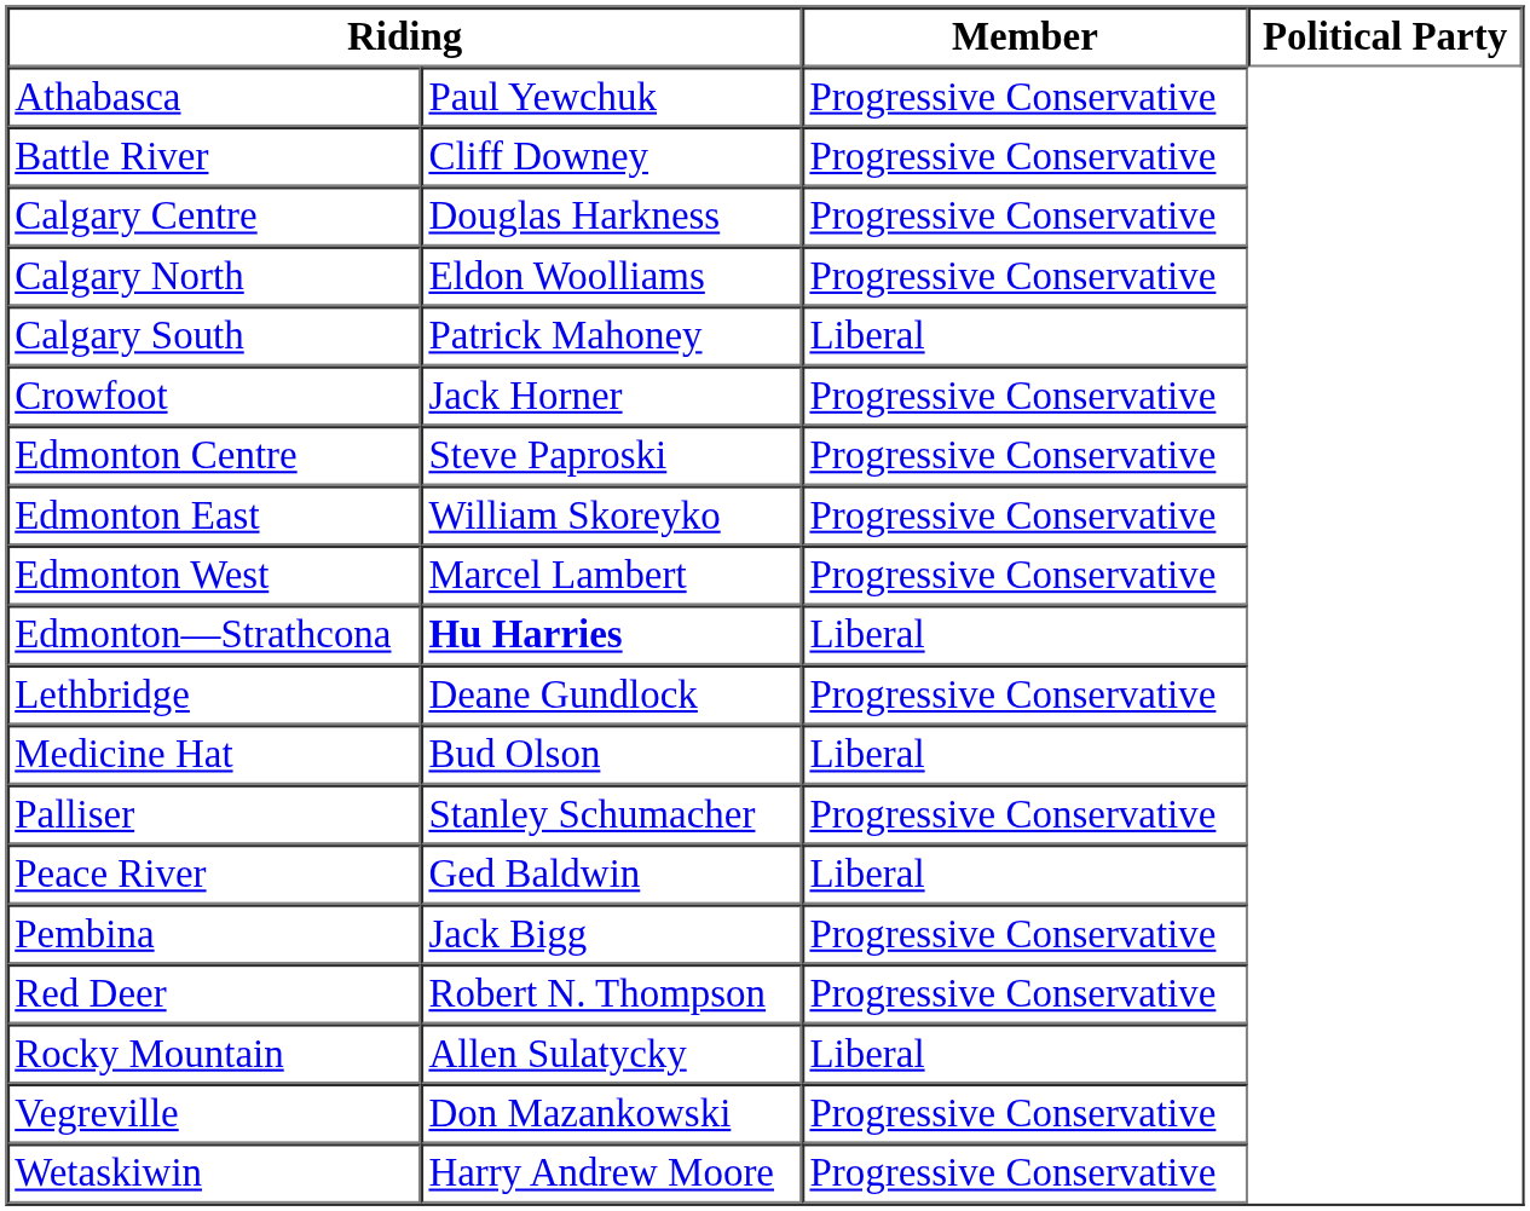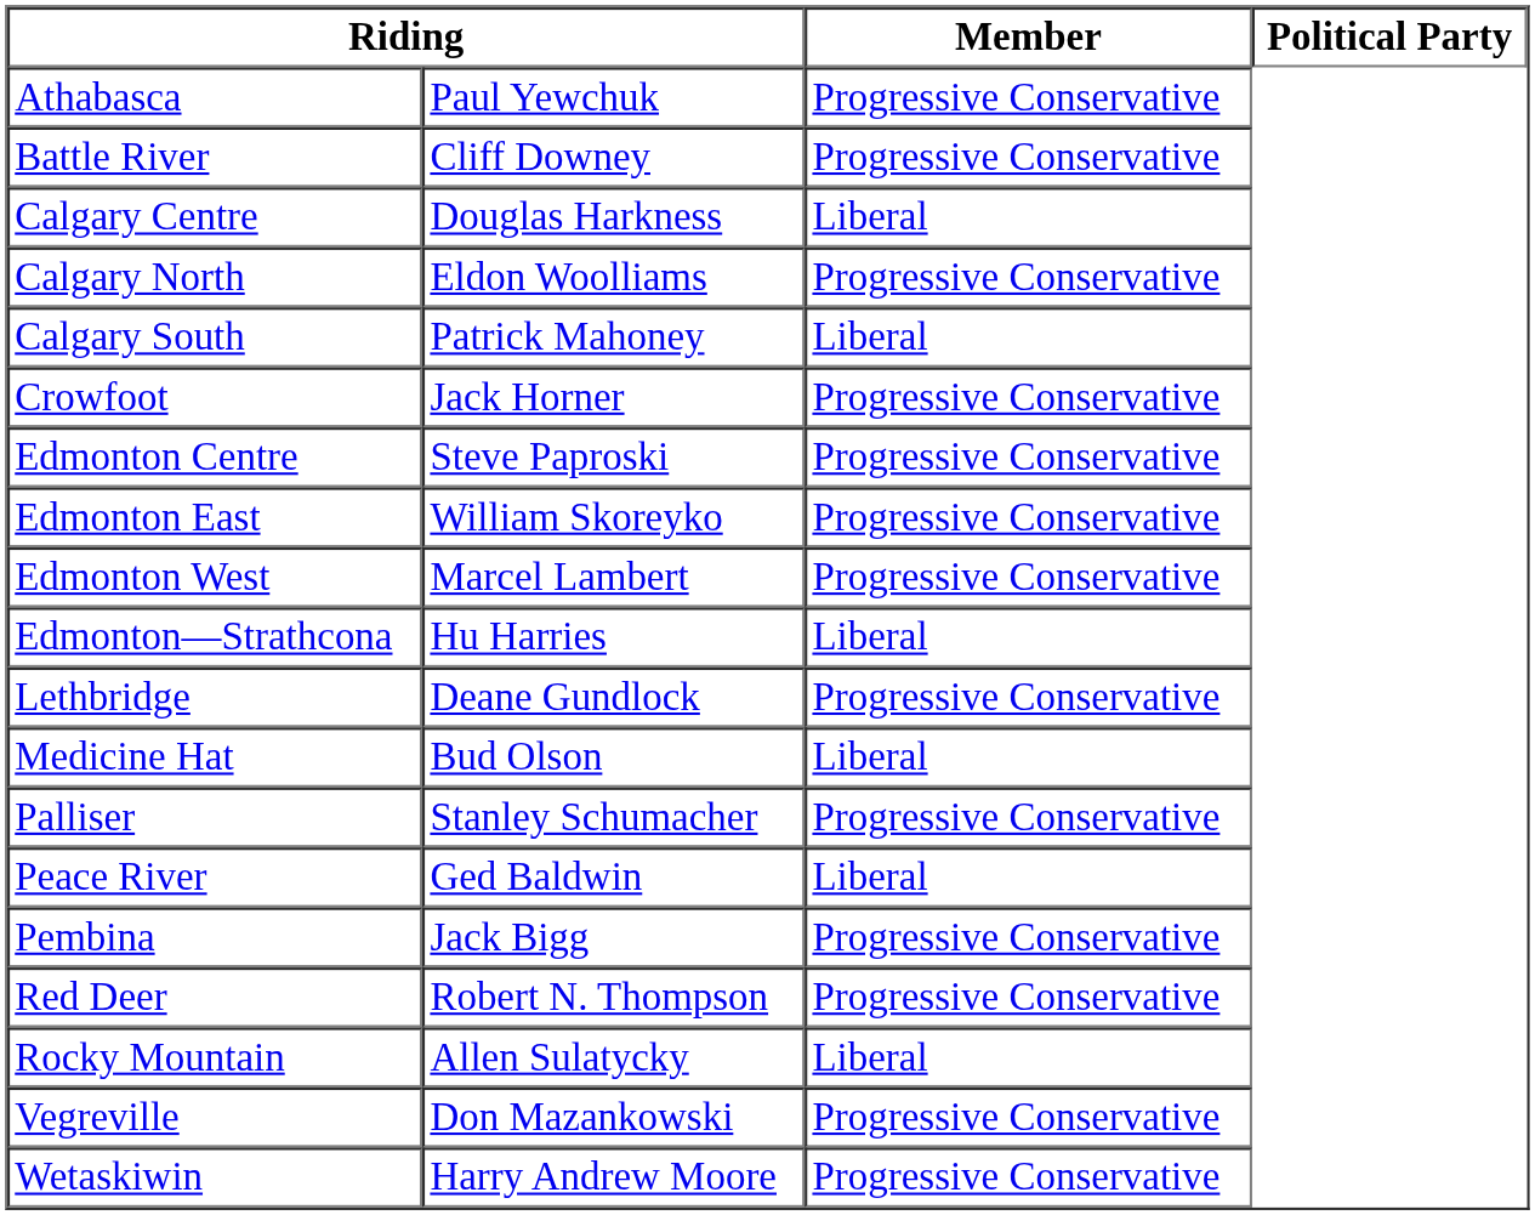Calgary Centre | Member: Progressive Conservative -> Liberal
Edmonton—Strathcona | column 2: bold -> normal
